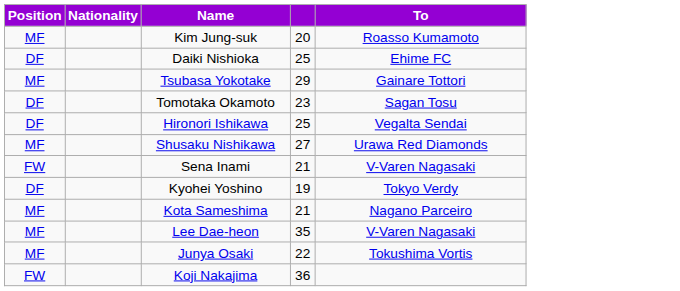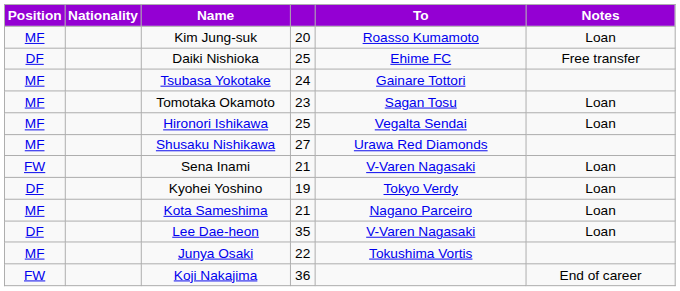+ column: Notes | Loan | Free transfer | Loan | Loan | Loan | Loan | Loan | Loan | End of career
Tsubasa Yokotake | column 4: 29 -> 24
Tomotaka Okamoto | Position: DF -> MF
Hironori Ishikawa | Position: DF -> MF
Lee Dae-heon | Position: MF -> DF
